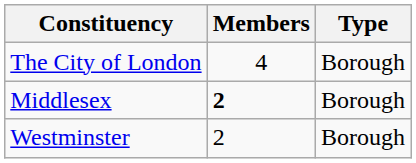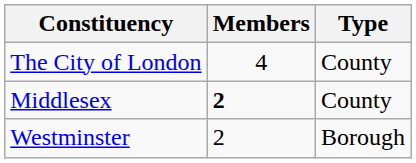The City of London | Type: Borough -> County
Middlesex | Type: Borough -> County
